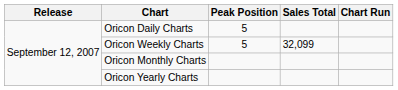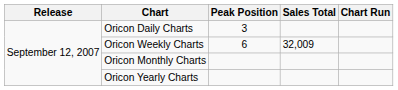Oricon Daily Charts | Peak Position: 5 -> 3
Oricon Weekly Charts | Peak Position: 5 -> 6
Oricon Weekly Charts | Sales Total: 32,099 -> 32,009
